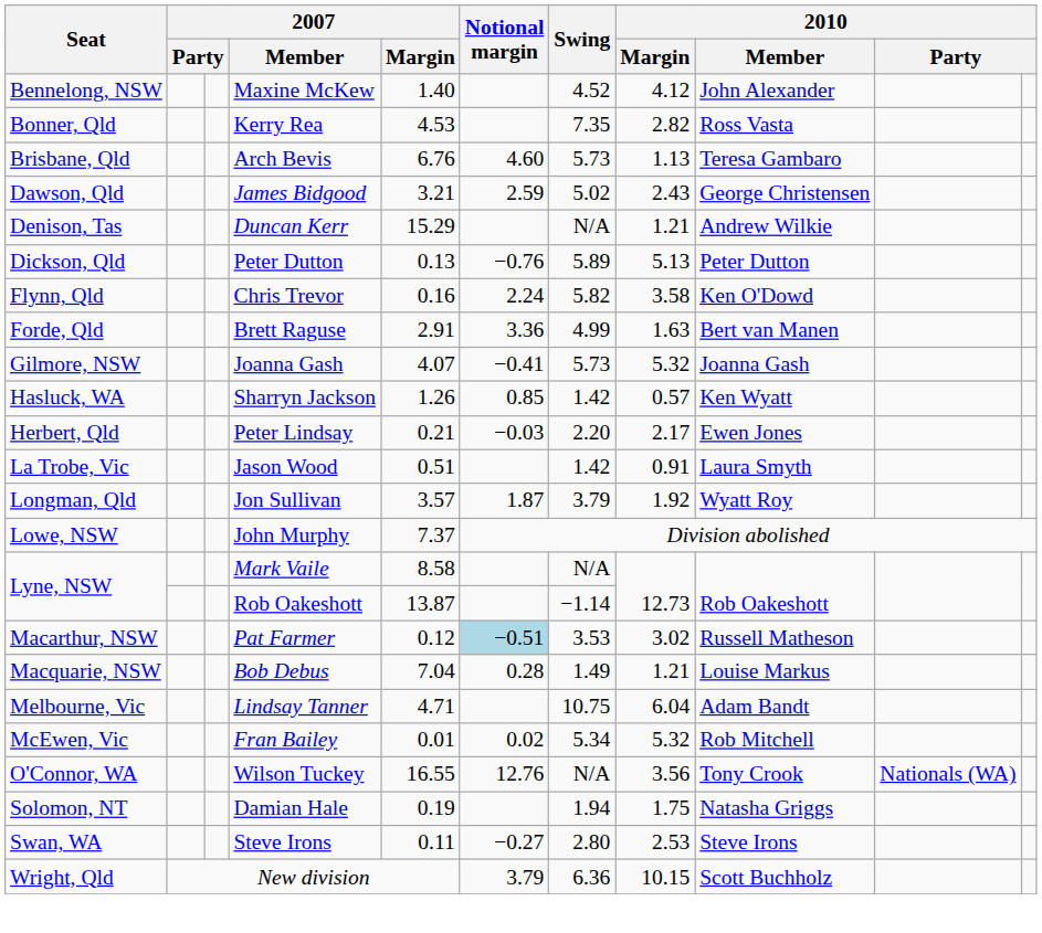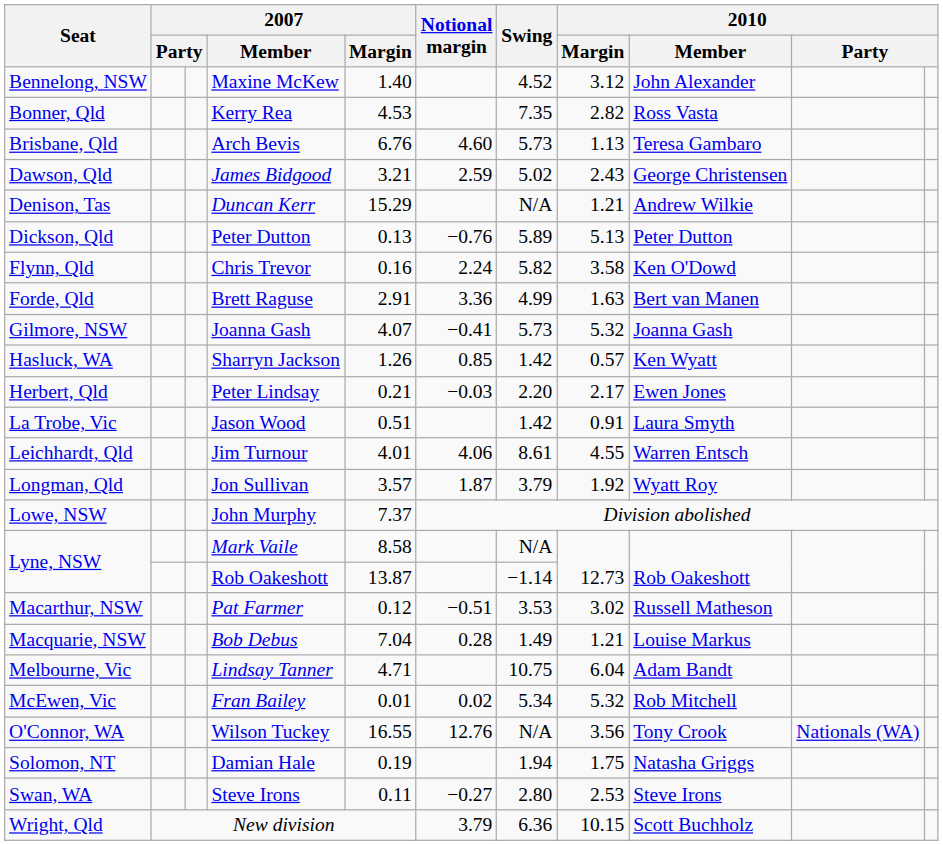Maxine McKew | 2010 / Margin: 4.12 -> 3.12
+ row: Leichhardt, Qld | Jim Turnour | 4.01 | 4.06 | 8.61 | 4.55 | Warren Entsch
Pat Farmer | Notional margin: lightblue background -> no background
